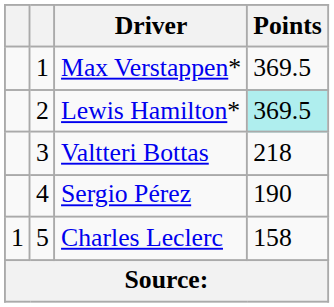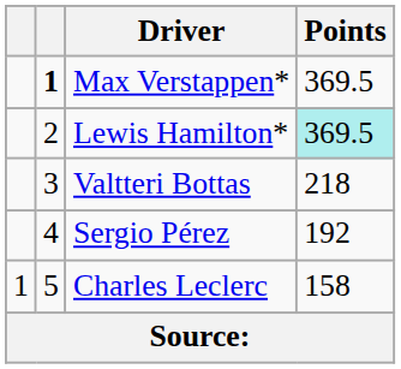Max Verstappen* | column 2: normal -> bold
Sergio Pérez | Points: 190 -> 192
